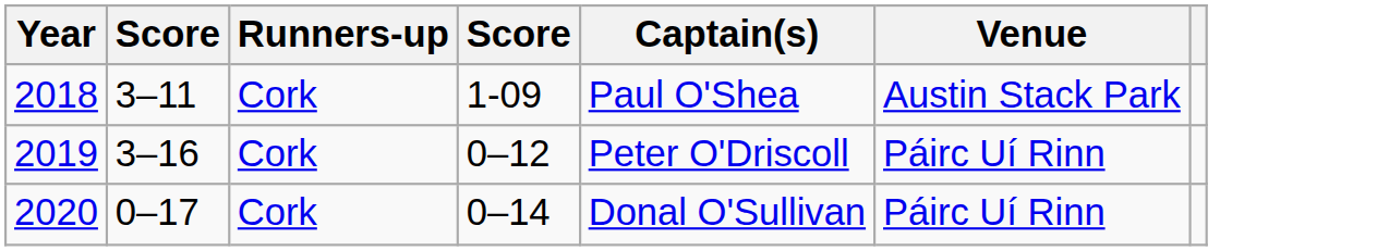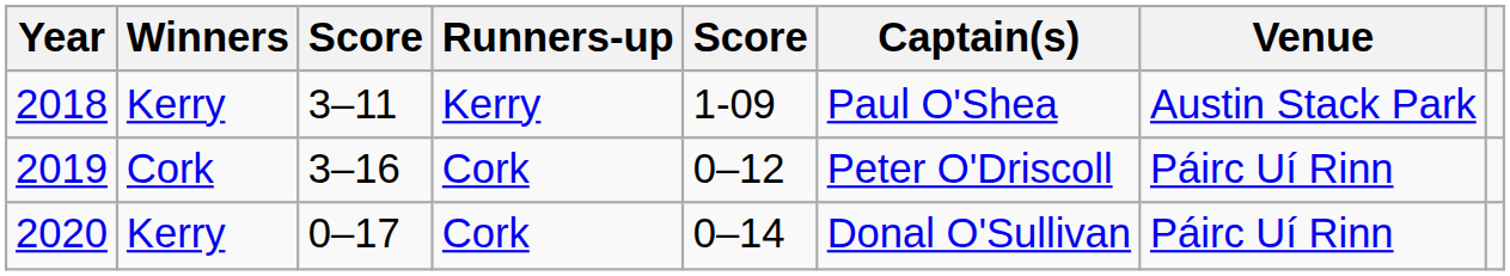+ column: Winners | Kerry | Cork | Kerry
2018 | Runners-up: Cork -> Kerry
